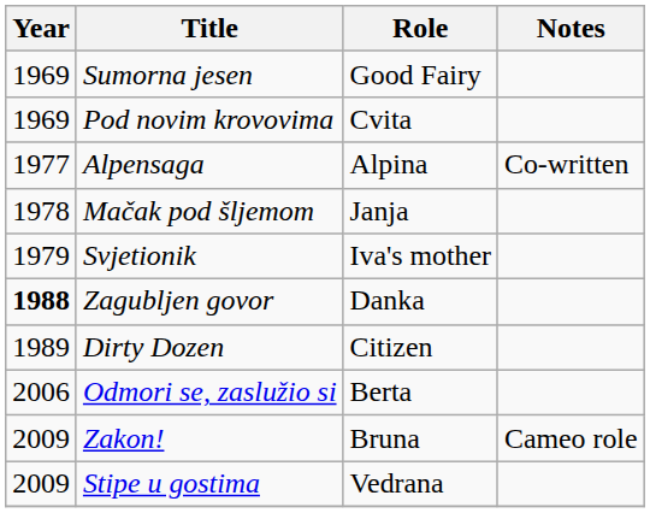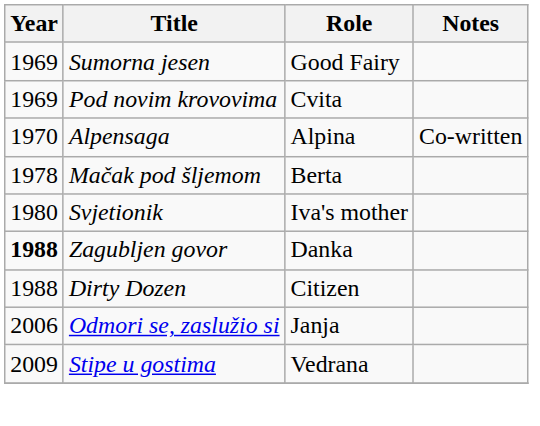Alpensaga | Year: 1977 -> 1970
Mačak pod šljemom | Role: Janja -> Berta
Svjetionik | Year: 1979 -> 1980
Dirty Dozen | Year: 1989 -> 1988
Odmori se, zaslužio si | Role: Berta -> Janja
- row: 2009 | Zakon! | Bruna | Cameo role
